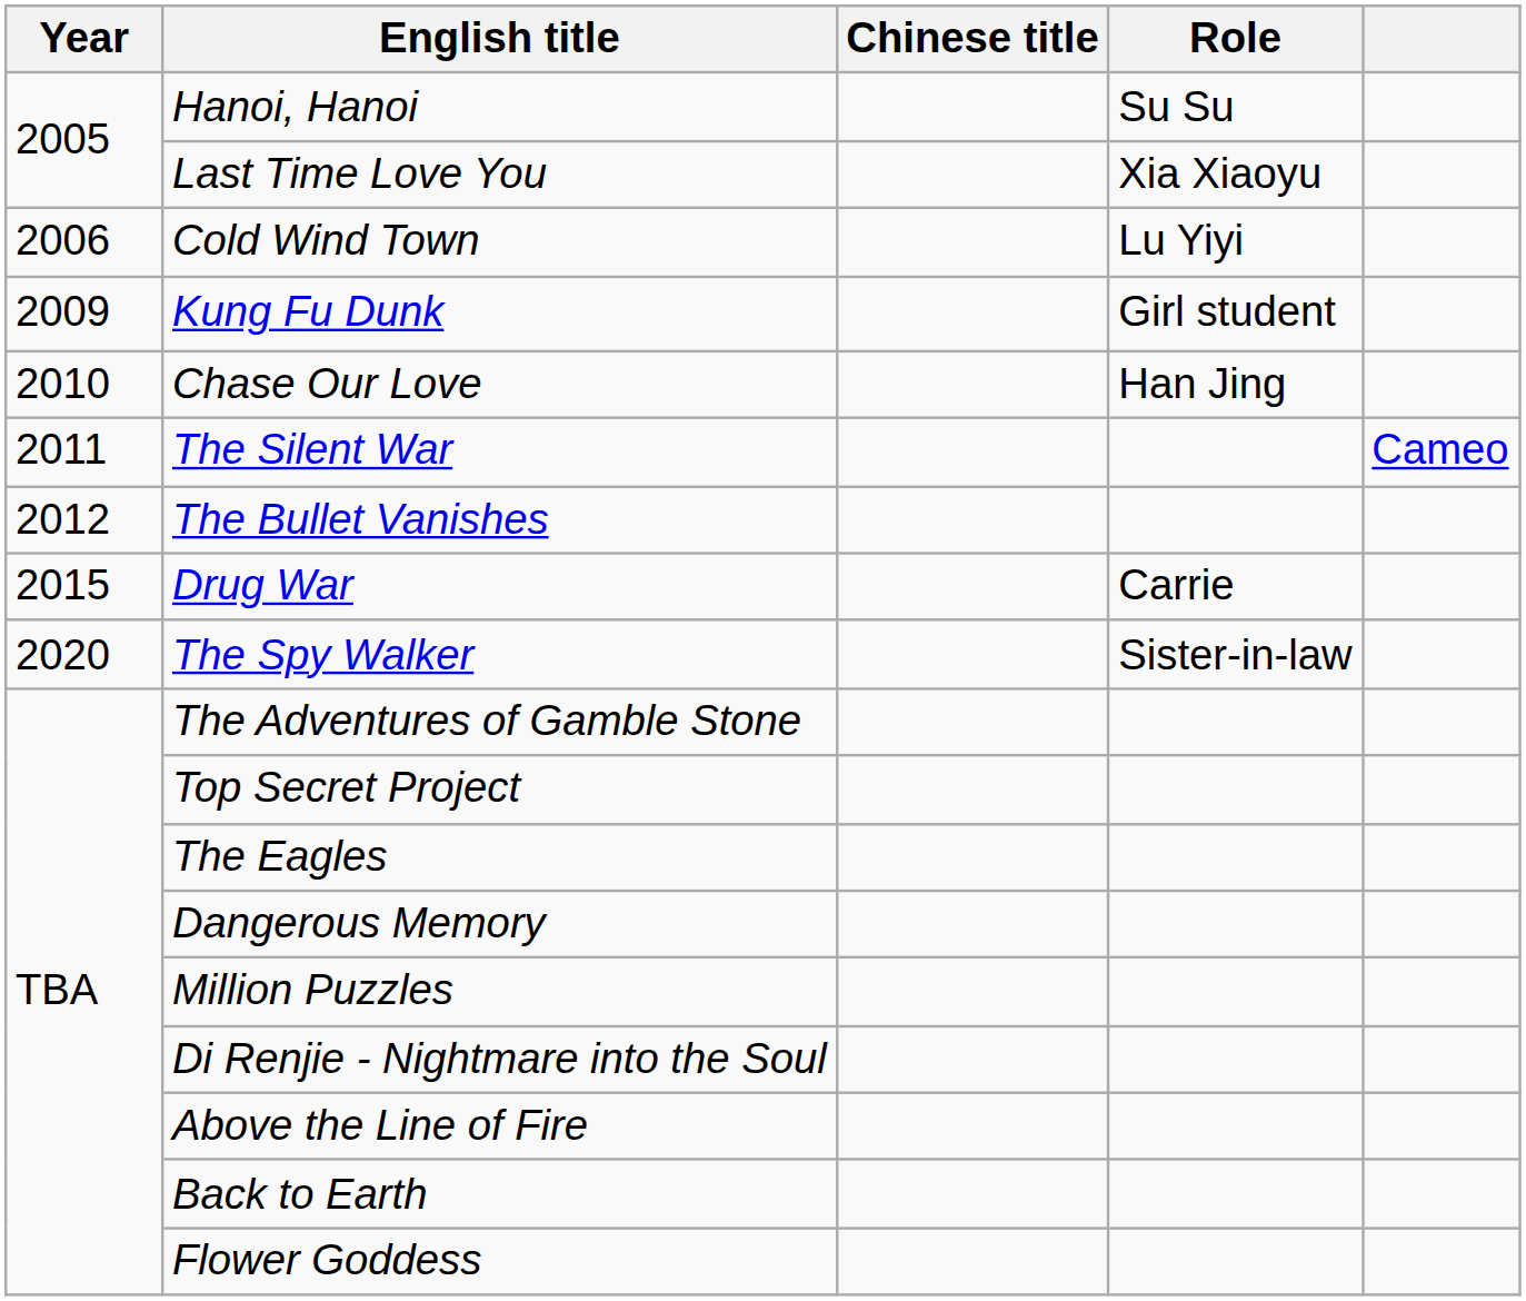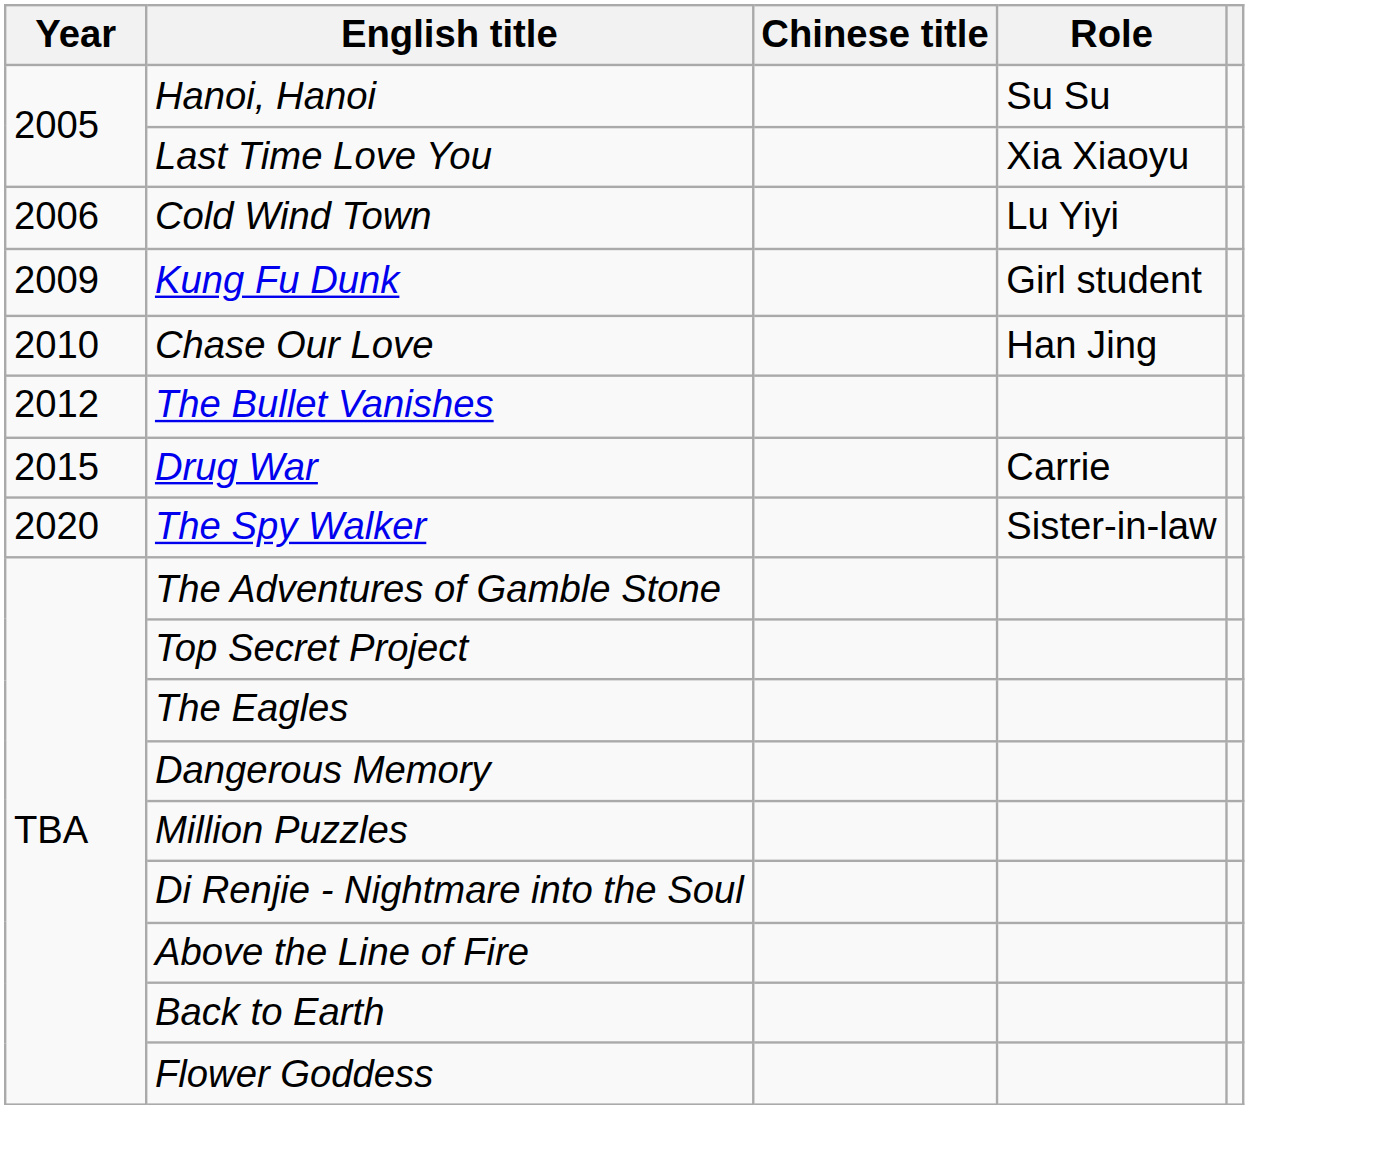- row: 2011 | The Silent War | Cameo
